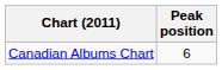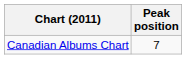Canadian Albums Chart | Peak position: 6 -> 7
